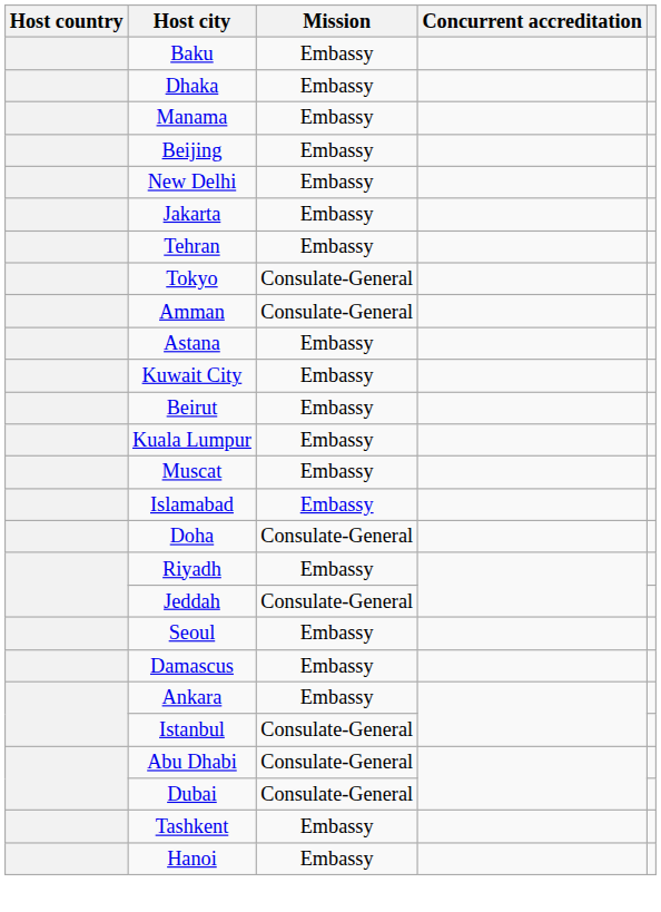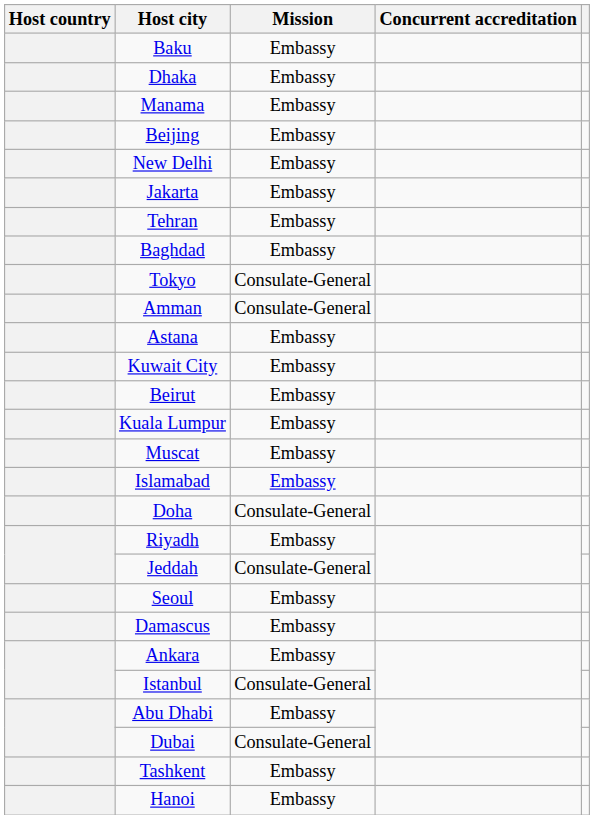+ row: Baghdad | Embassy
Abu Dhabi | Mission: Consulate-General -> Embassy
